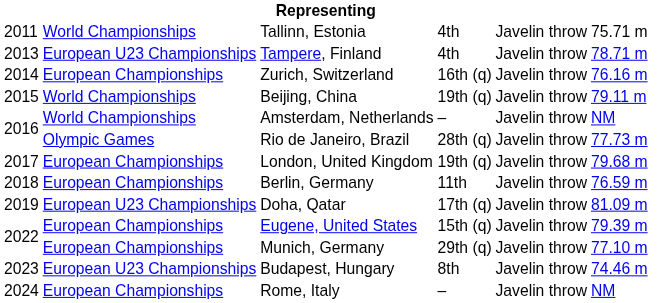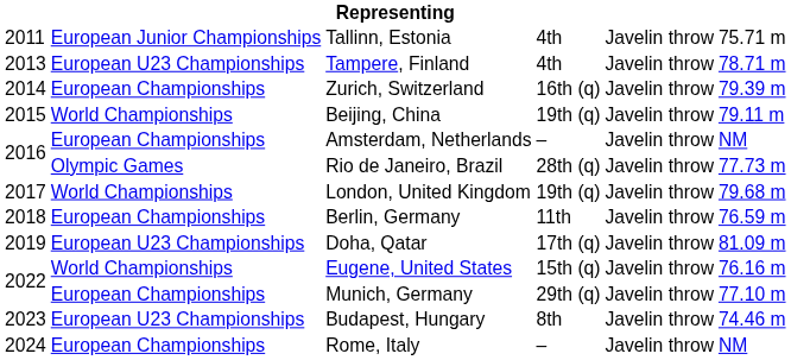Tallinn, Estonia | column 2: World Championships -> European Junior Championships
Zurich, Switzerland | column 6: 76.16 m -> 79.39 m
Amsterdam, Netherlands | column 2: World Championships -> European Championships
London, United Kingdom | column 2: European Championships -> World Championships
Eugene, United States | column 2: European Championships -> World Championships
Eugene, United States | column 6: 79.39 m -> 76.16 m
